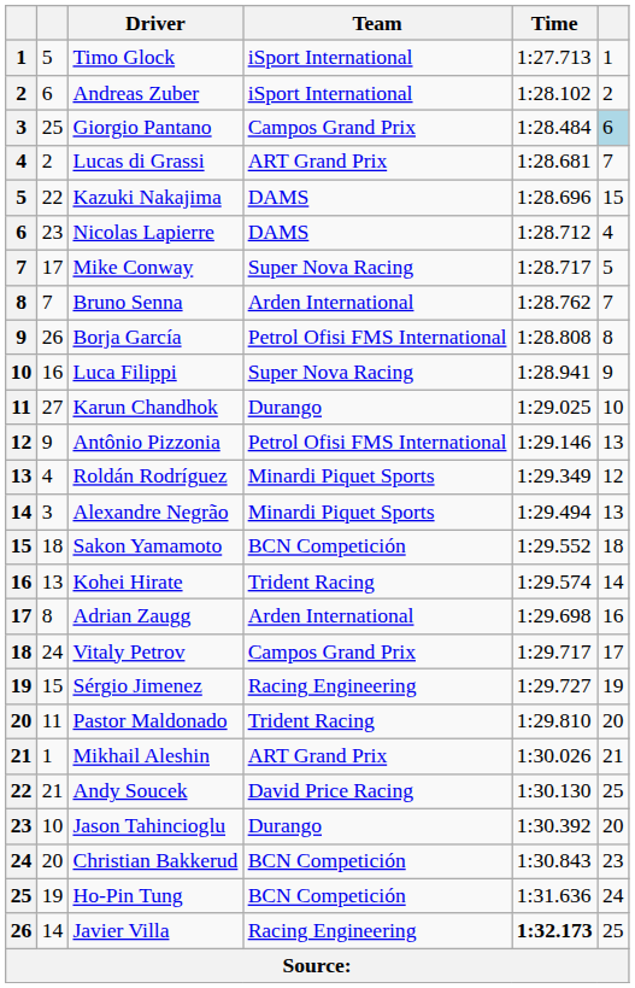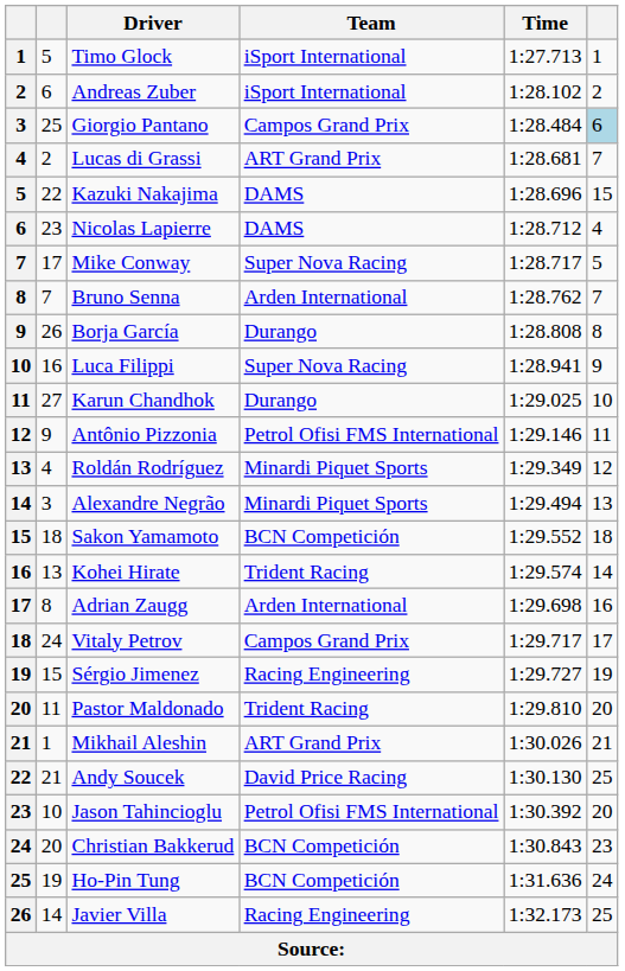Borja García | Team: Petrol Ofisi FMS International -> Durango
Antônio Pizzonia | column 6: 13 -> 11
Jason Tahincioglu | Team: Durango -> Petrol Ofisi FMS International
Javier Villa | Time: bold -> normal
